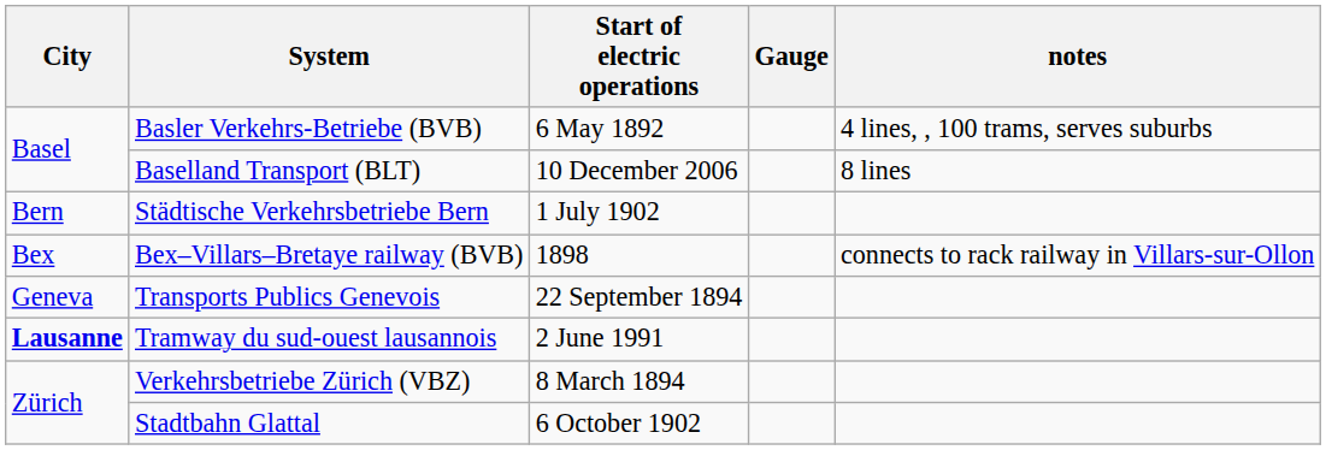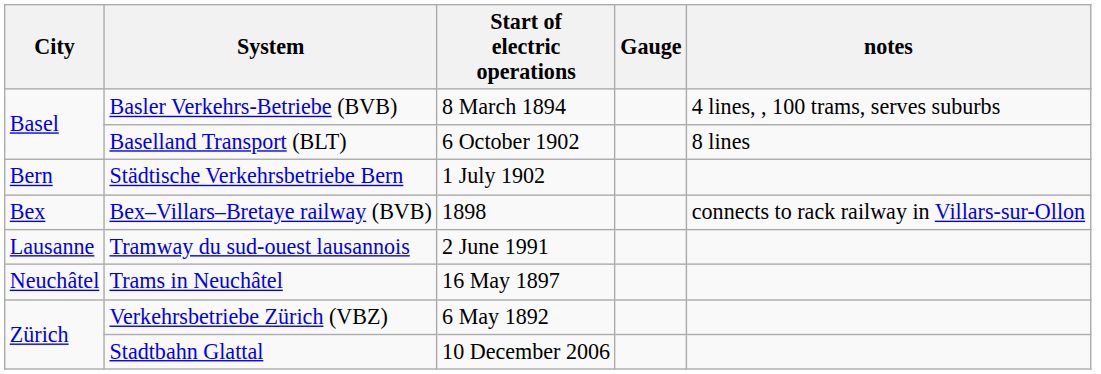Basler Verkehrs-Betriebe (BVB) | Start of electric operations: 6 May 1892 -> 8 March 1894
Baselland Transport (BLT) | Start of electric operations: 10 December 2006 -> 6 October 1902
- row: Geneva | Transports Publics Genevois | 22 September 1894
Tramway du sud-ouest lausannois | City: bold -> normal
+ row: Neuchâtel | Trams in Neuchâtel | 16 May 1897
Verkehrsbetriebe Zürich (VBZ) | Start of electric operations: 8 March 1894 -> 6 May 1892
Stadtbahn Glattal | Start of electric operations: 6 October 1902 -> 10 December 2006
